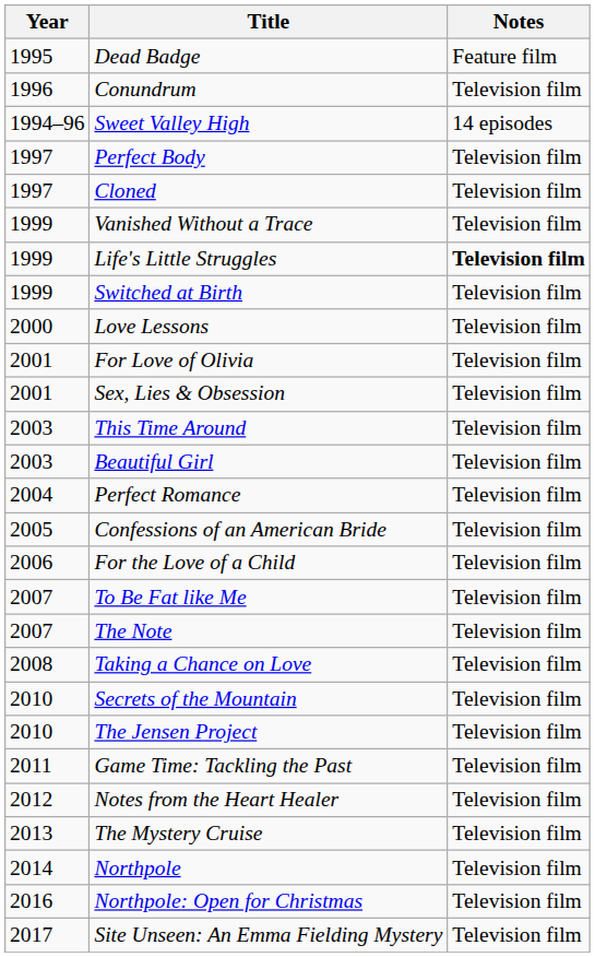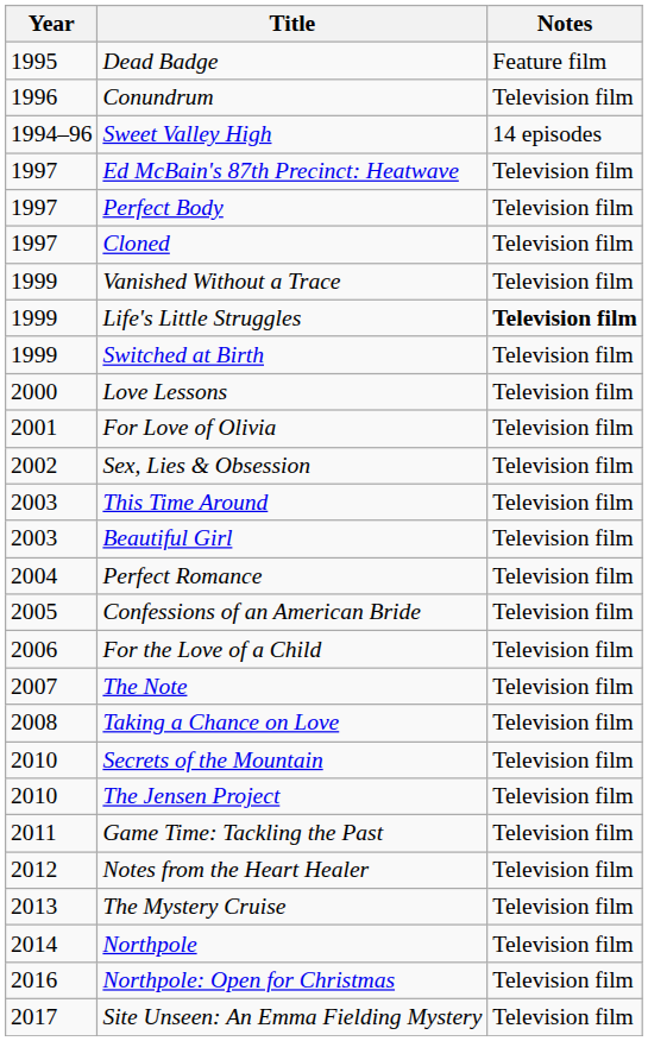+ row: 1997 | Ed McBain's 87th Precinct: Heatwave | Television film
Sex, Lies & Obsession | Year: 2001 -> 2002
- row: 2007 | To Be Fat like Me | Television film
